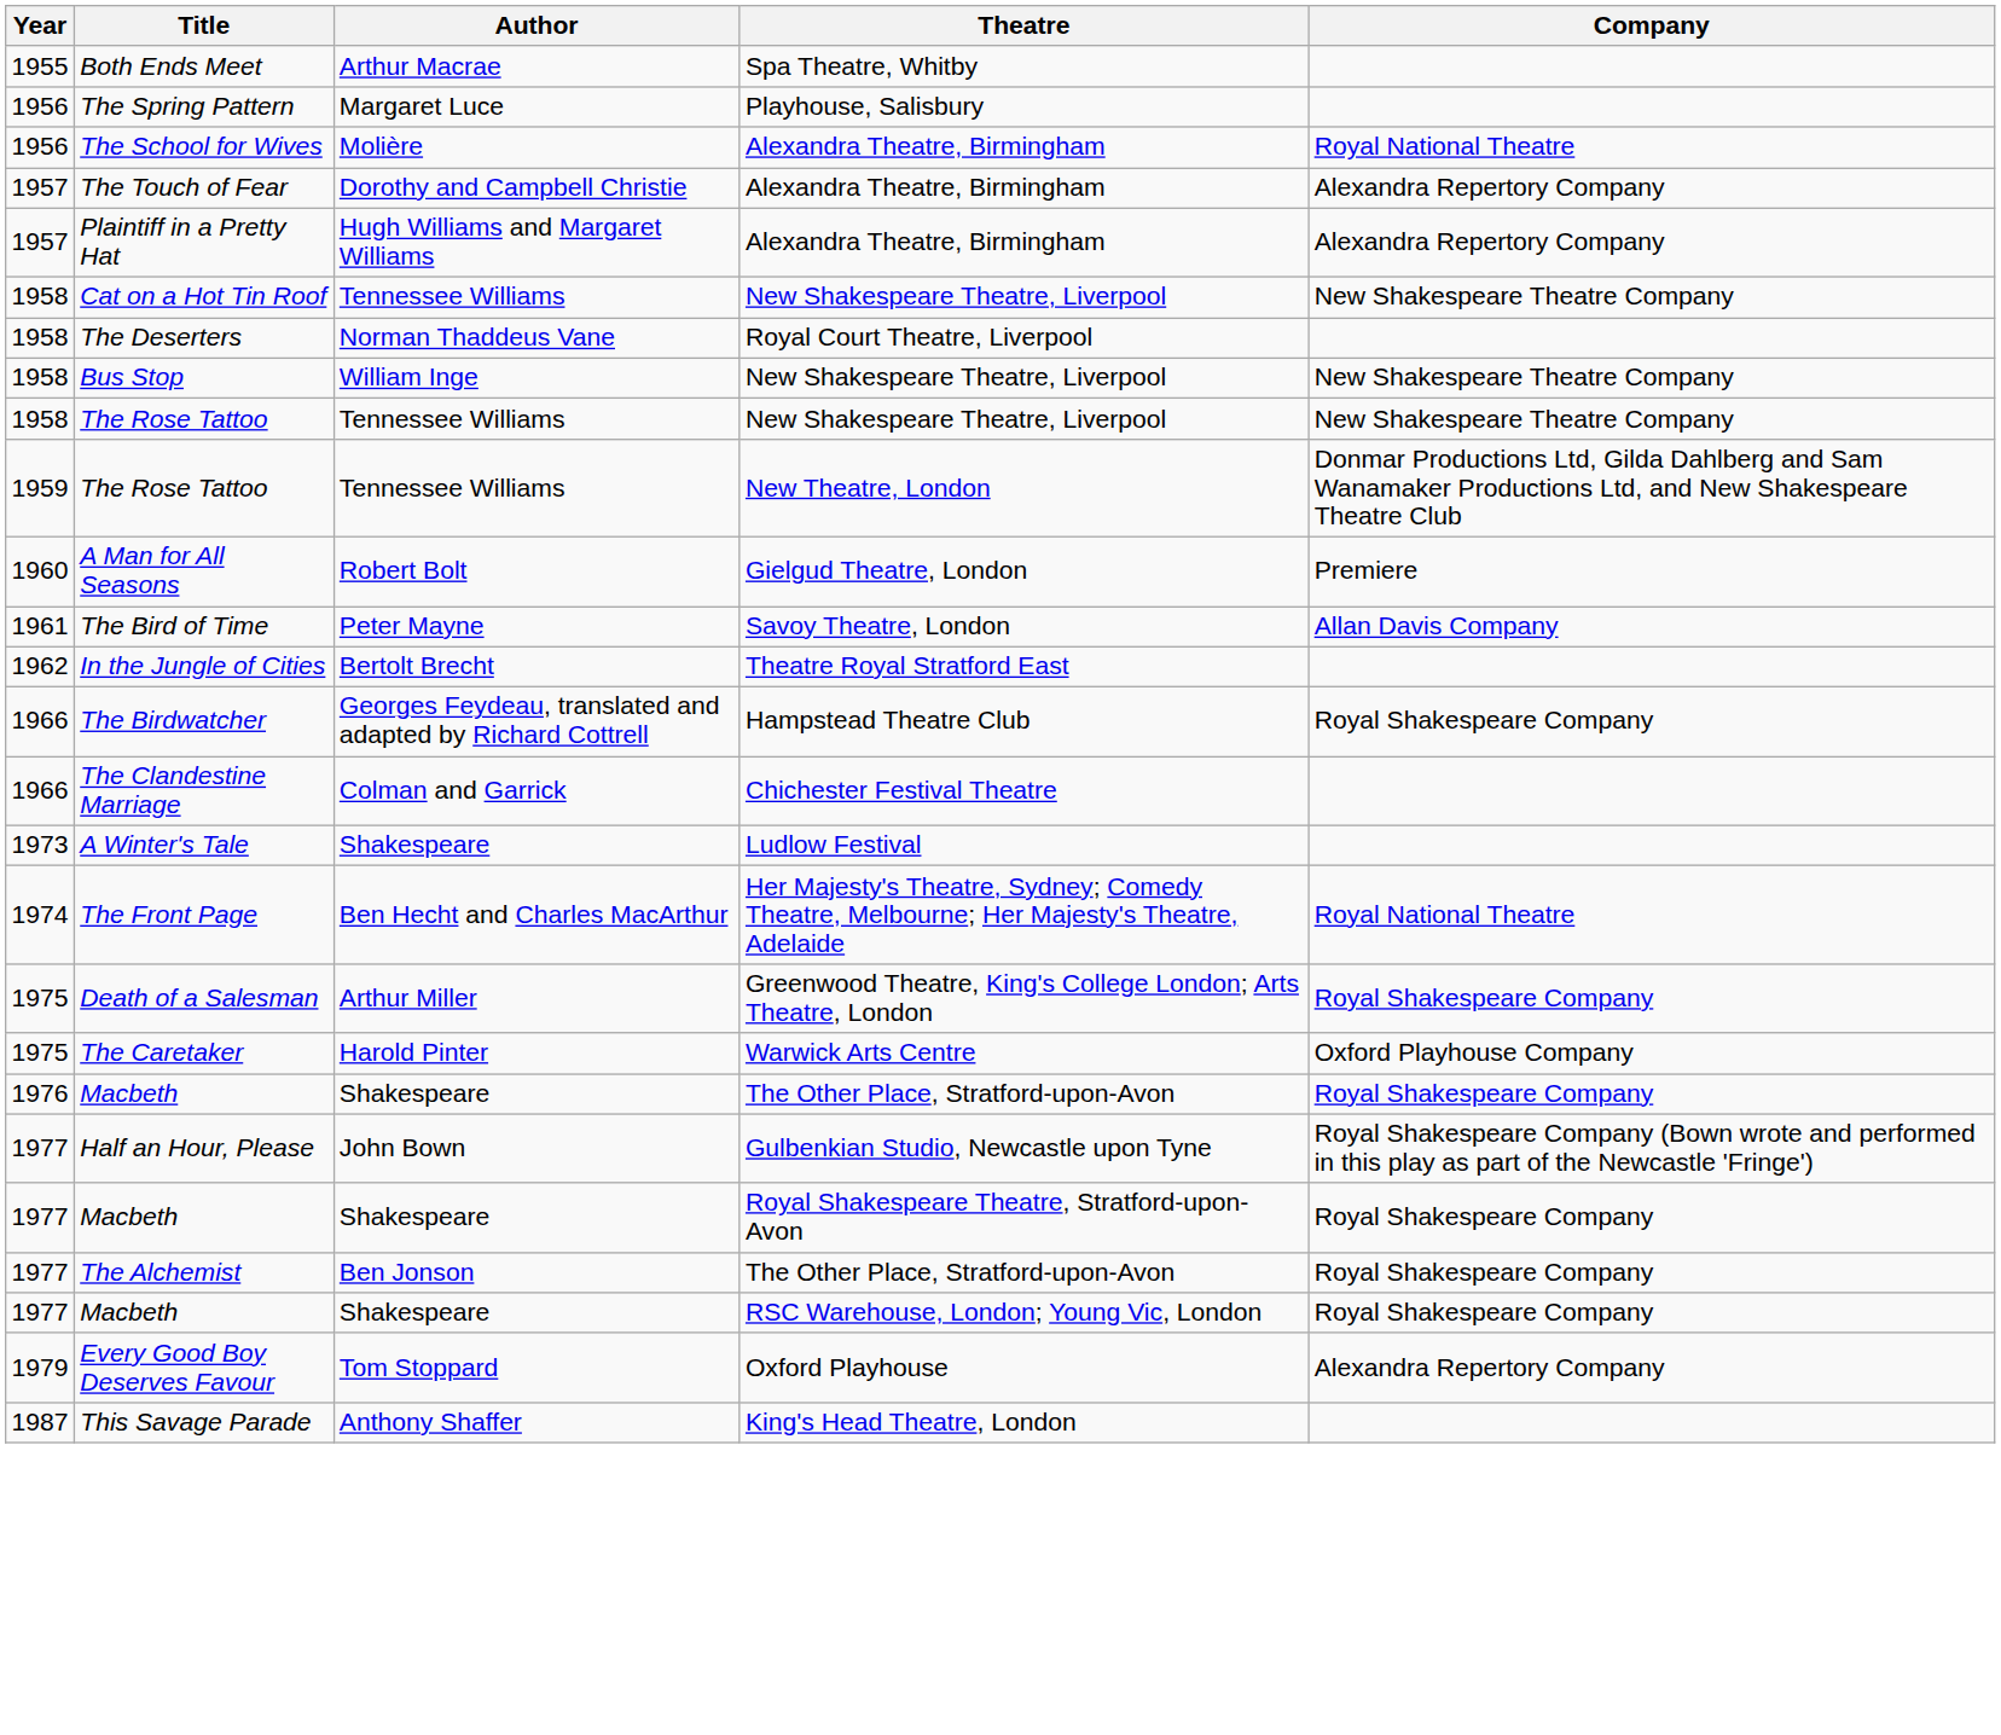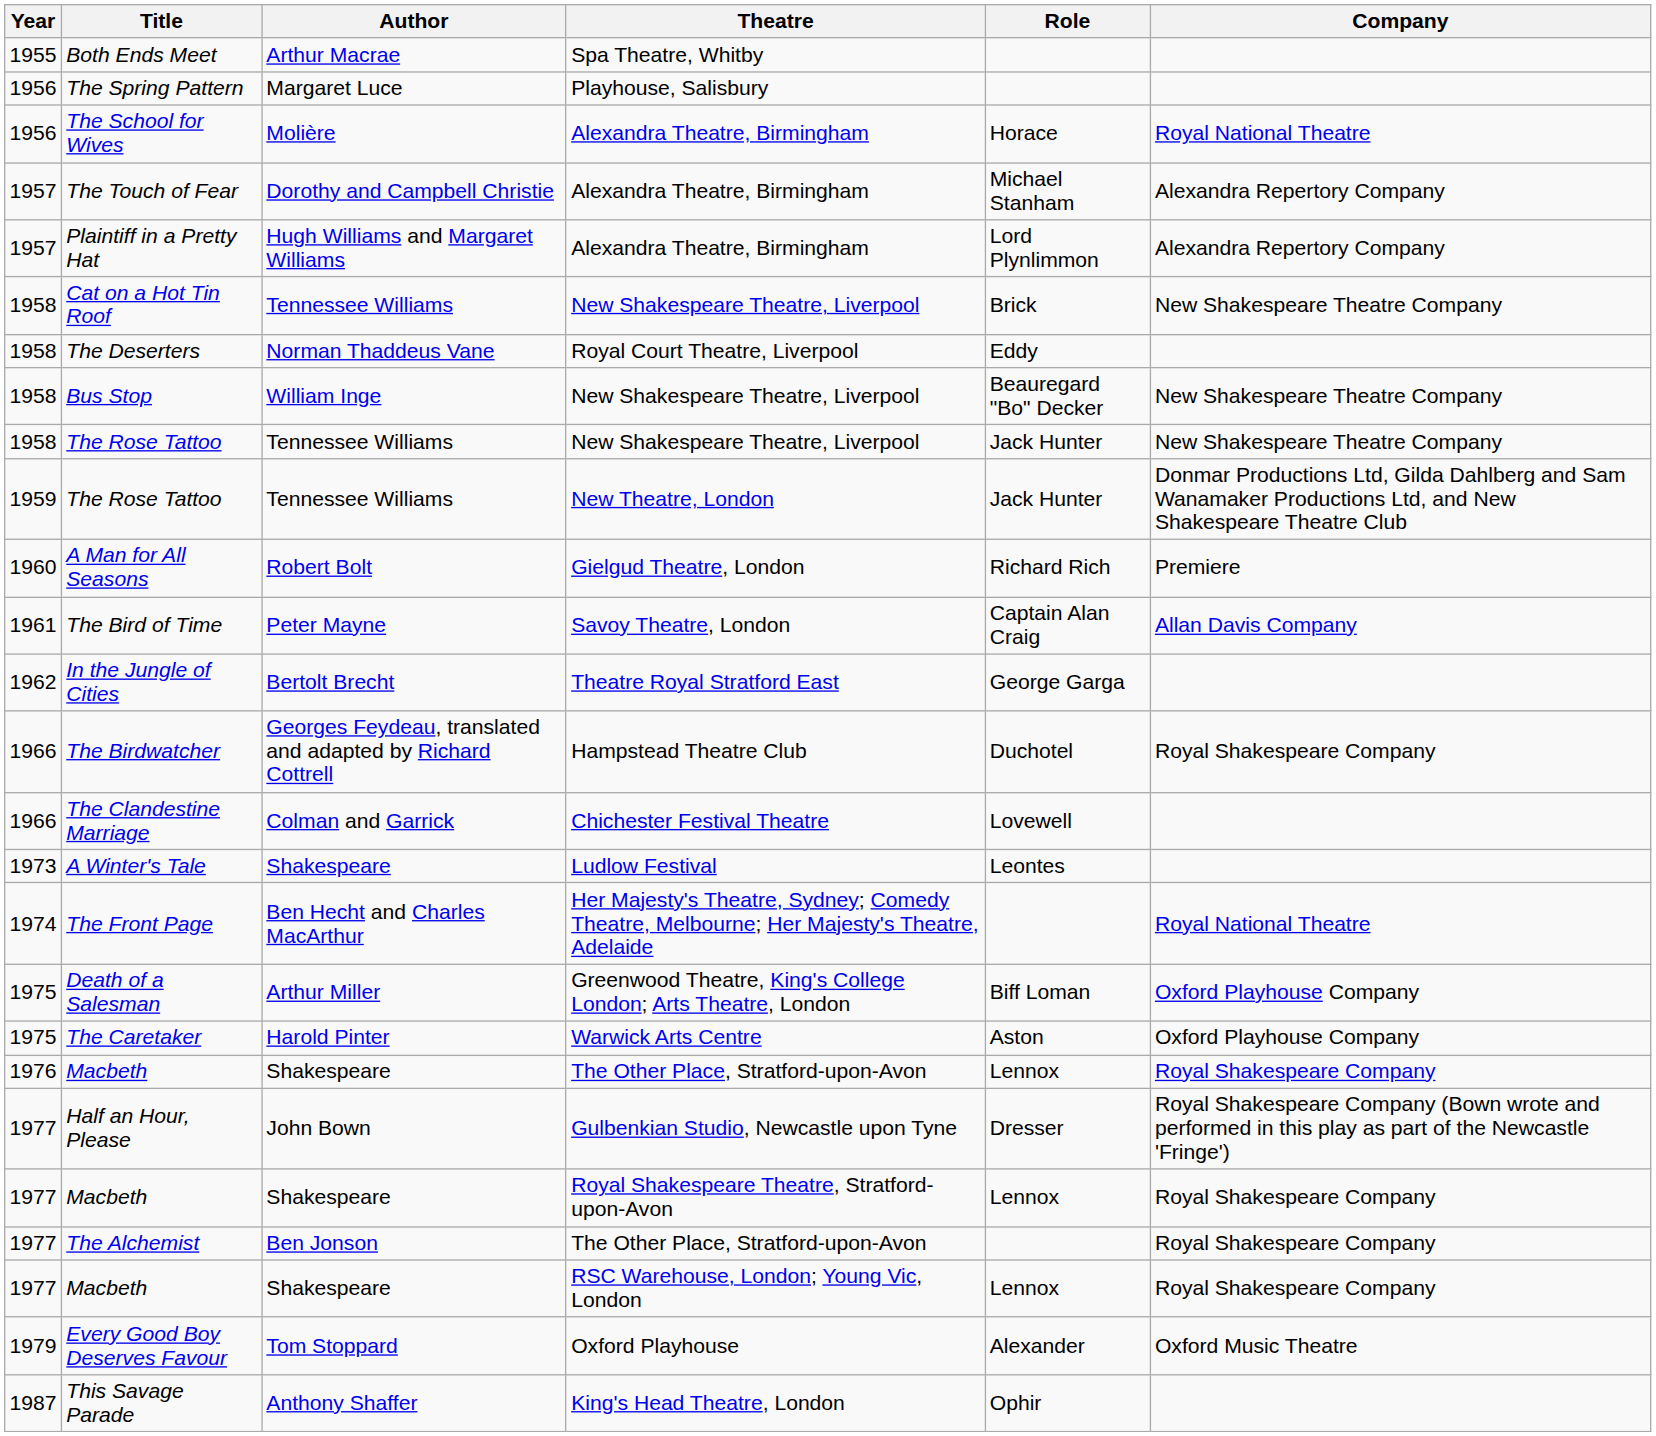+ column: Role | Horace | Michael Stanham | Lord Plynlimmon | Brick | Eddy | Beauregard "Bo" Decker | Jack Hunter | Jack Hunter | Richard Rich | Captain Alan Craig | George Garga | Duchotel | Lovewell | Leontes | Biff Loman | Aston | Lennox | Dresser | Lennox | Lennox | Alexander | Ophir
Death of a Salesman | Company: Royal Shakespeare Company -> Oxford Playhouse Company
Every Good Boy Deserves Favour | Company: Alexandra Repertory Company -> Oxford Music Theatre
